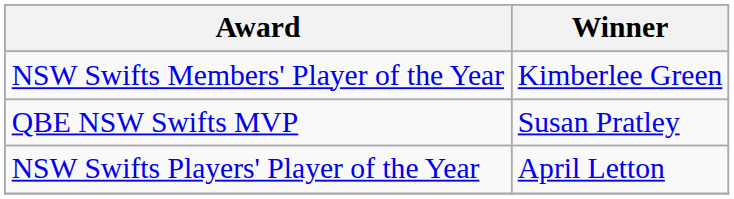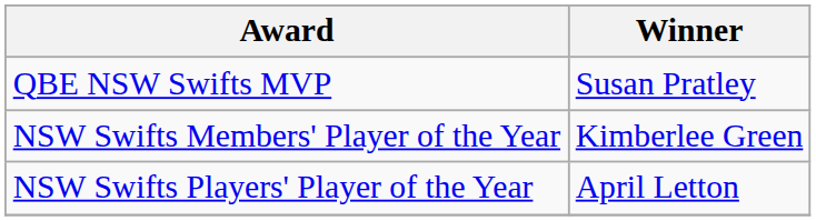rows swapped: QBE NSW Swifts MVP <-> NSW Swifts Members' Player of the Year
